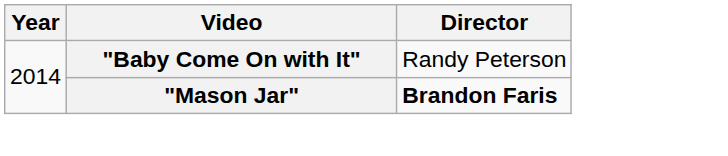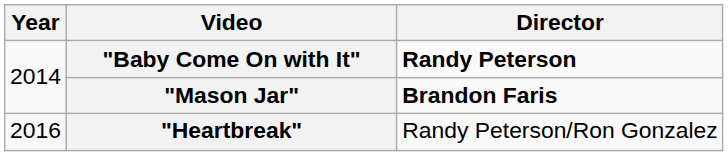"Baby Come On with It" | Director: normal -> bold
+ row: 2016 | "Heartbreak" | Randy Peterson/Ron Gonzalez
